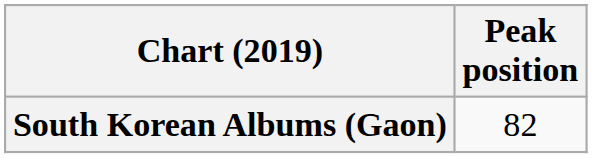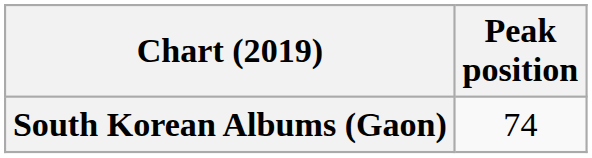South Korean Albums (Gaon) | Peak position: 82 -> 74
